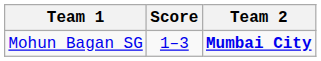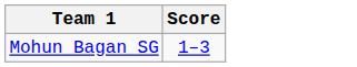- column: Team 2 | Mumbai City
